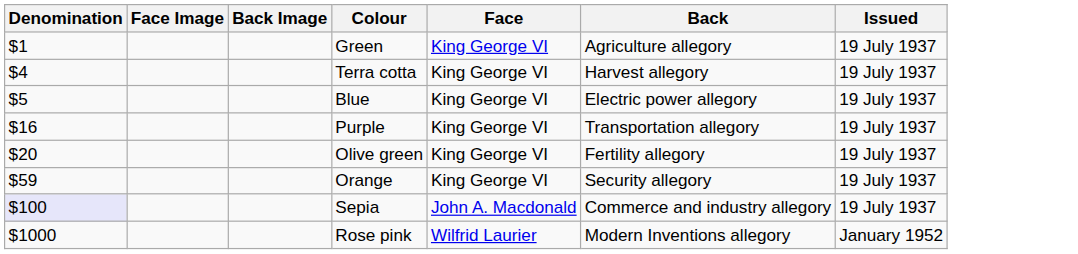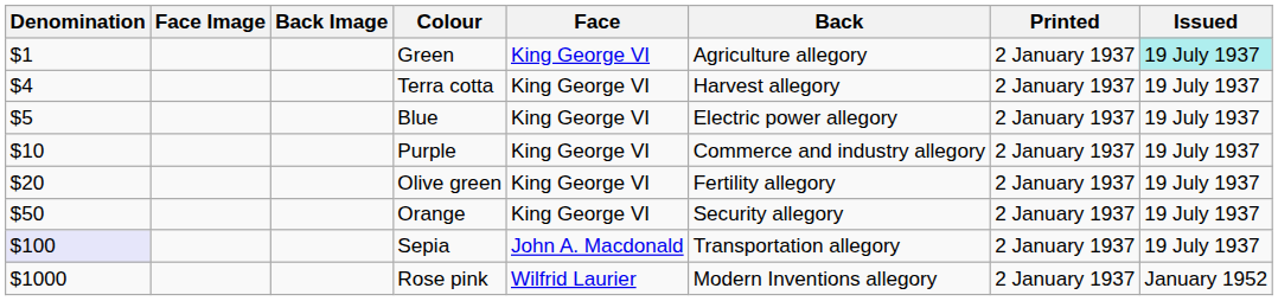+ column: Printed | 2 January 1937 | 2 January 1937 | 2 January 1937 | 2 January 1937 | 2 January 1937 | 2 January 1937 | 2 January 1937 | 2 January 1937
Green | Issued: no background -> paleturquoise background
Purple | Denomination: $16 -> $10
Purple | Back: Transportation allegory -> Commerce and industry allegory
Orange | Denomination: $59 -> $50
Sepia | Back: Commerce and industry allegory -> Transportation allegory
